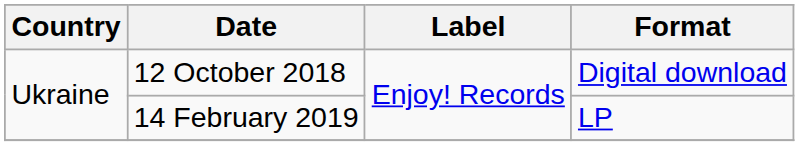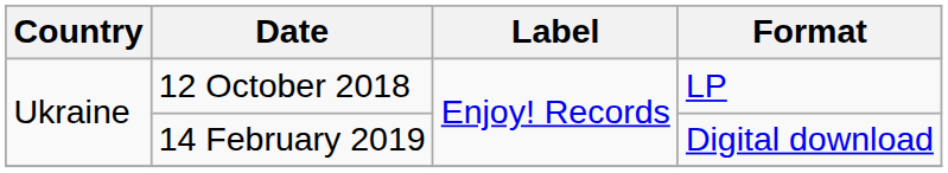12 October 2018 | Format: Digital download -> LP
14 February 2019 | Format: LP -> Digital download
